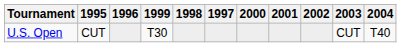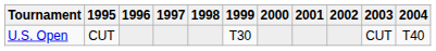columns swapped: 1997 <-> 1999
